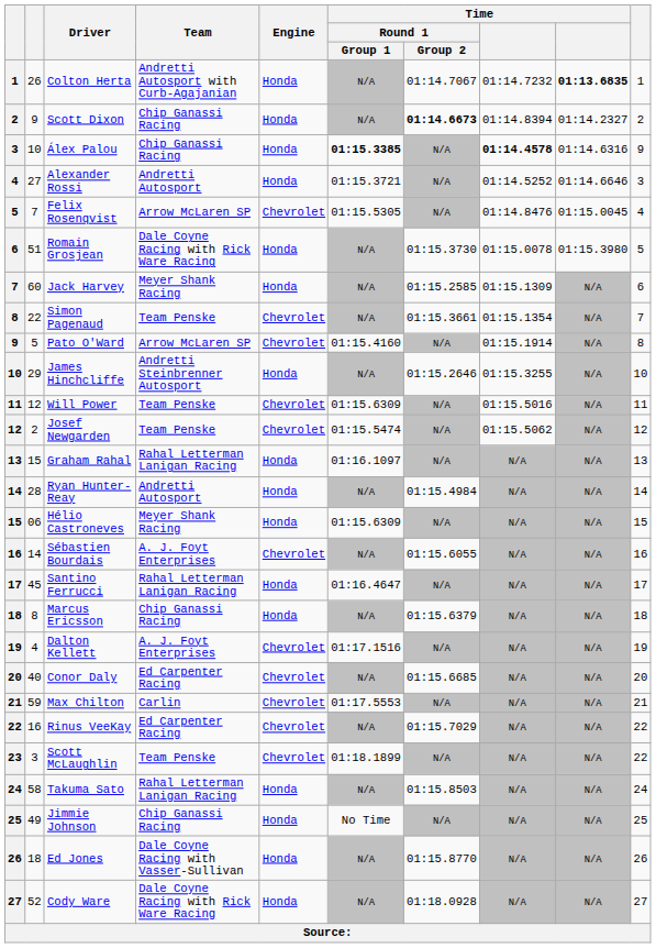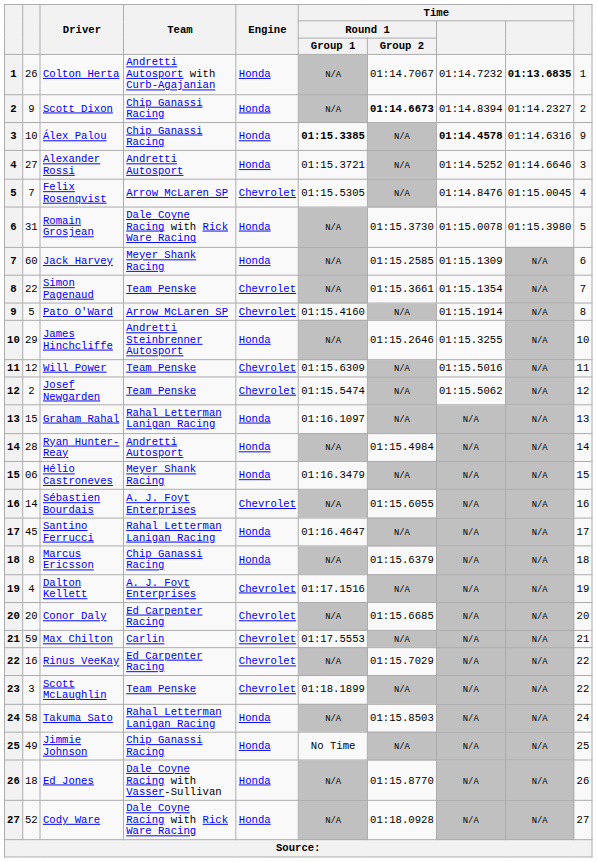Romain Grosjean | column 2: 51 -> 31
Hélio Castroneves | Time / Round 1 / Group 1: 01:15.6309 -> 01:16.3479
Conor Daly | column 2: 40 -> 20
